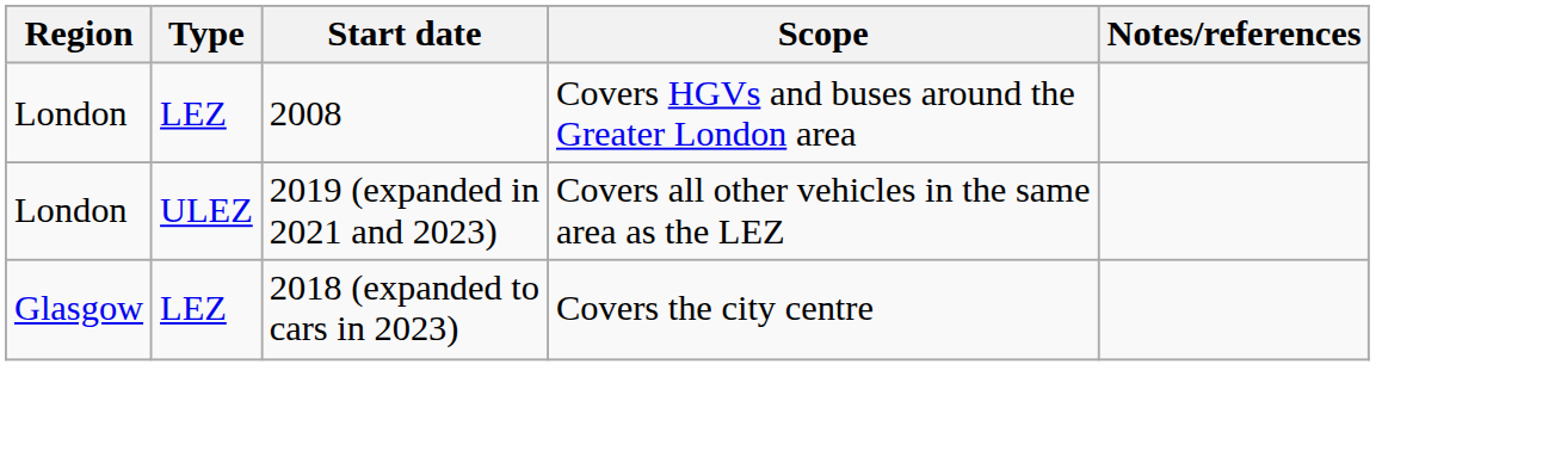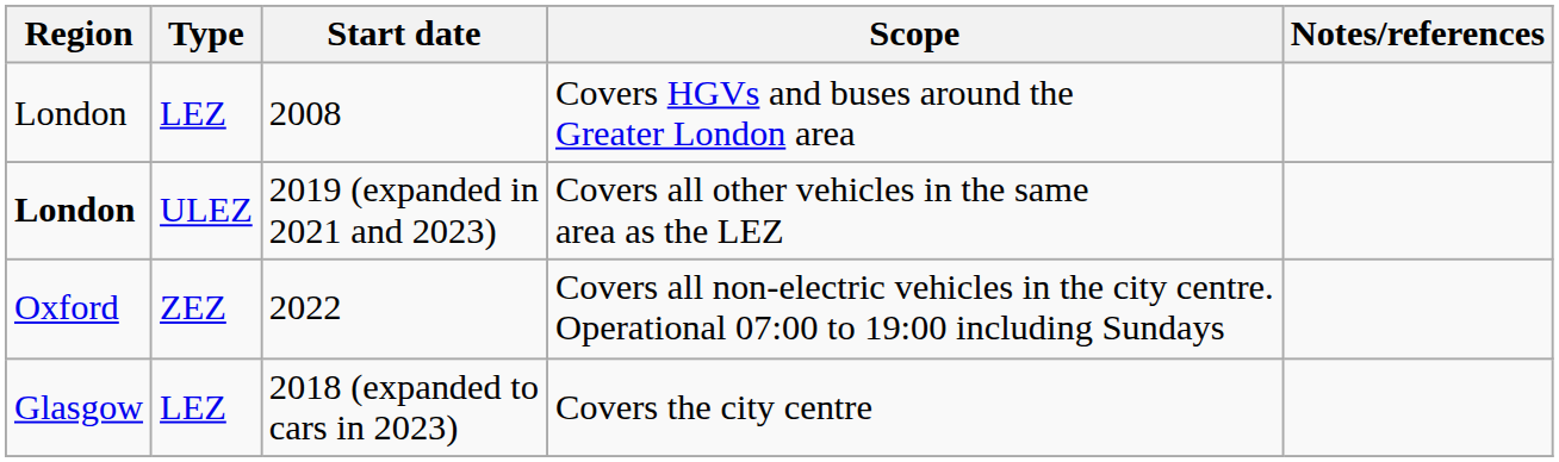2019 (expanded in 2021 and 2023) | Region: normal -> bold
+ row: Oxford | ZEZ | 2022 | Covers all non-electric vehicles in the city centre. Operational 07:00 to 19:00 including Sundays
